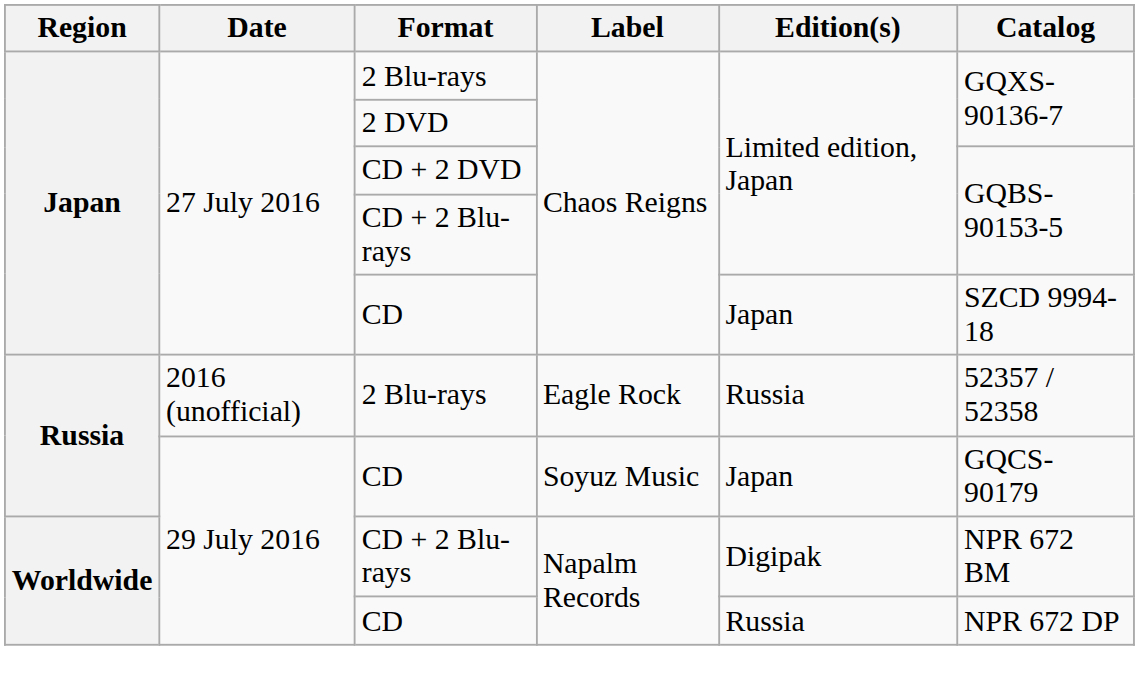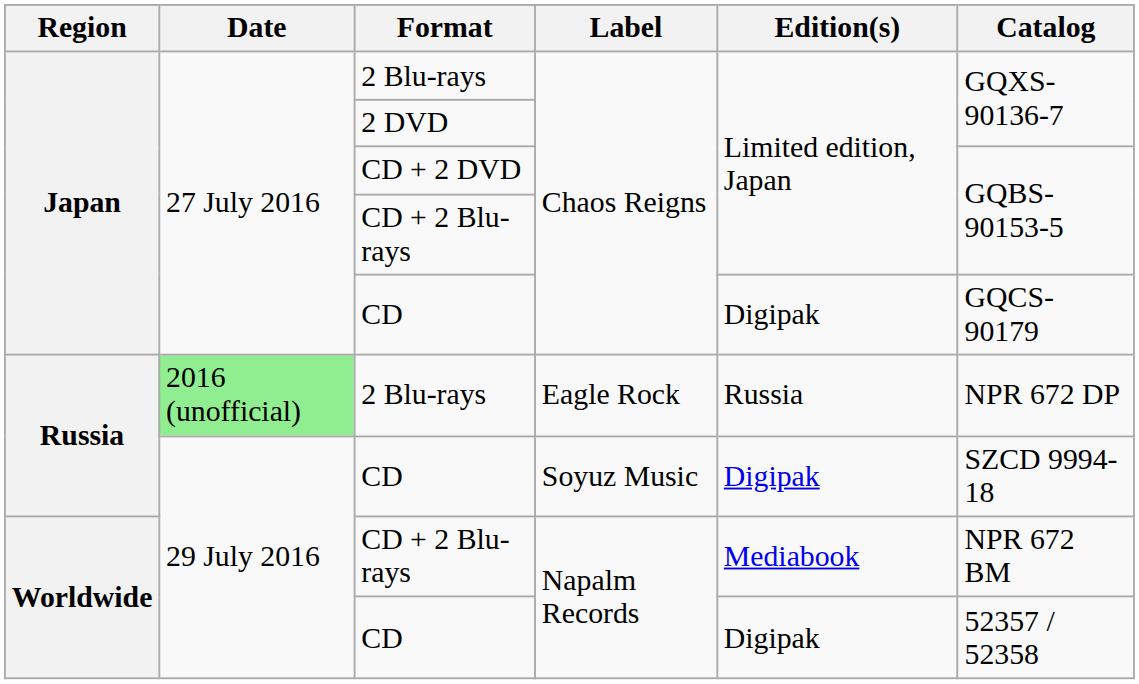CD / Chaos Reigns | Edition(s): Japan -> Digipak
CD / Chaos Reigns | Catalog: SZCD 9994-18 -> GQCS-90179
2 Blu-rays / Eagle Rock | Date: no background -> lightgreen background
2 Blu-rays / Eagle Rock | Catalog: 52357 / 52358 -> NPR 672 DP
CD / Soyuz Music | Edition(s): Japan -> Digipak
CD / Soyuz Music | Catalog: GQCS-90179 -> SZCD 9994-18
CD + 2 Blu-rays / Napalm Records | Edition(s): Digipak -> Mediabook
CD / Napalm Records | Edition(s): Russia -> Digipak
CD / Napalm Records | Catalog: NPR 672 DP -> 52357 / 52358
